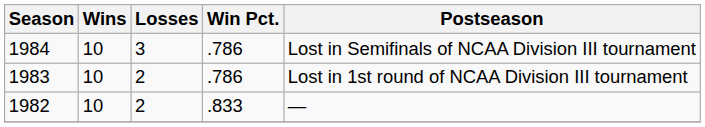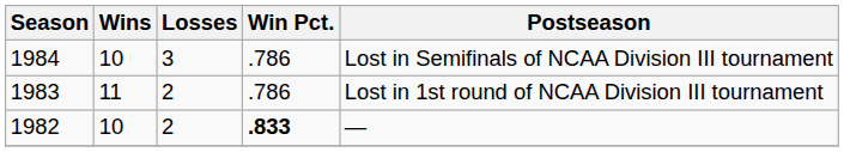1983 | Wins: 10 -> 11
1982 | Win Pct.: normal -> bold
